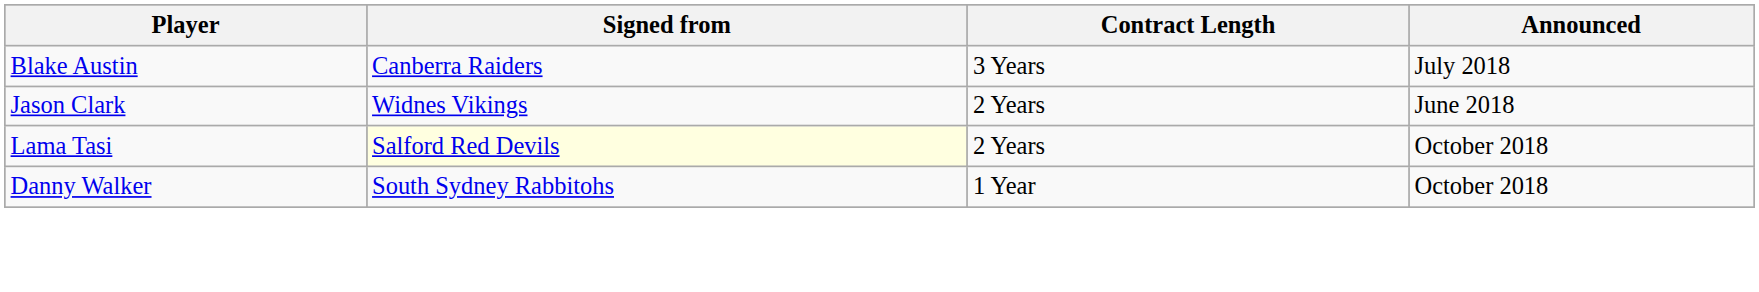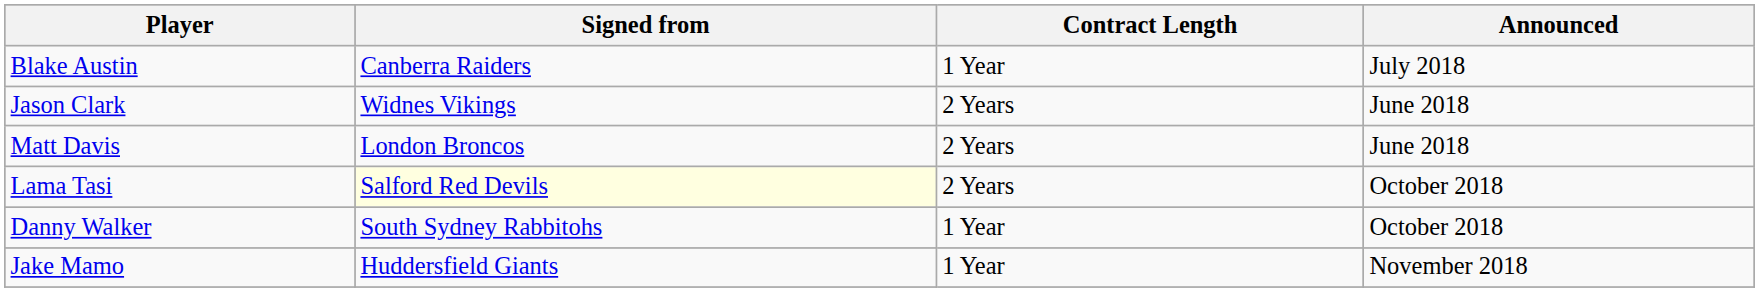Blake Austin | Contract Length: 3 Years -> 1 Year
+ row: Matt Davis | London Broncos | 2 Years | June 2018
+ row: Jake Mamo | Huddersfield Giants | 1 Year | November 2018
